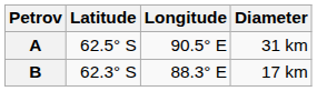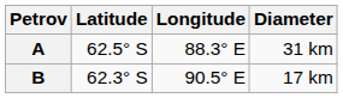A | Longitude: 90.5° E -> 88.3° E
B | Longitude: 88.3° E -> 90.5° E
